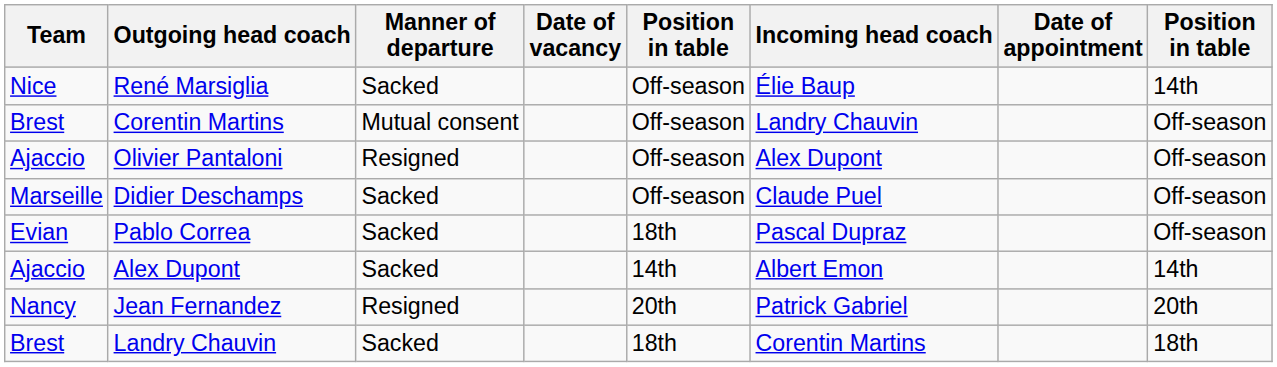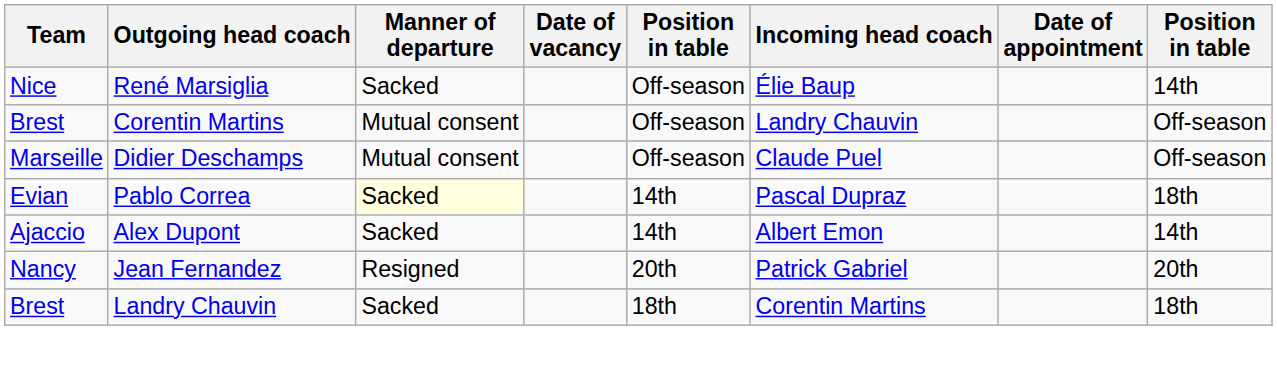- row: Ajaccio | Olivier Pantaloni | Resigned | Off-season | Alex Dupont | Off-season
Didier Deschamps | Manner of departure: Sacked -> Mutual consent
Pablo Correa | Manner of departure: no background -> lightyellow background
Pablo Correa | column 5: 18th -> 14th
Pablo Correa | column 8: Off-season -> 18th
